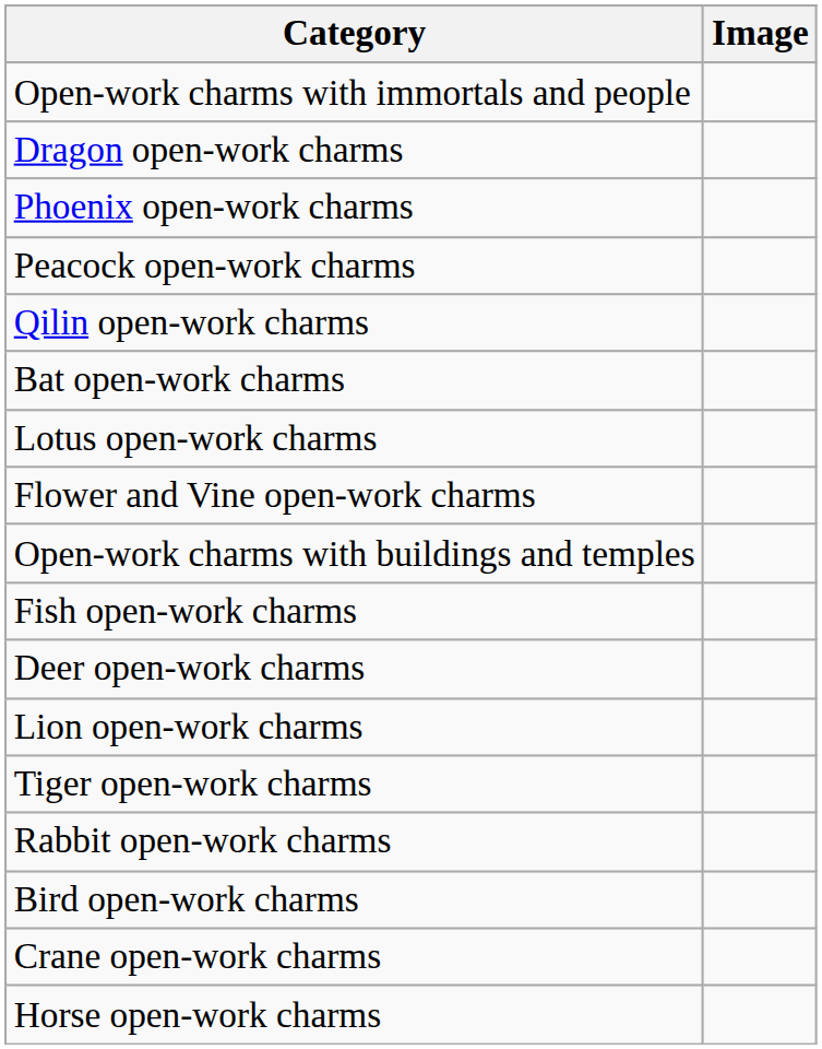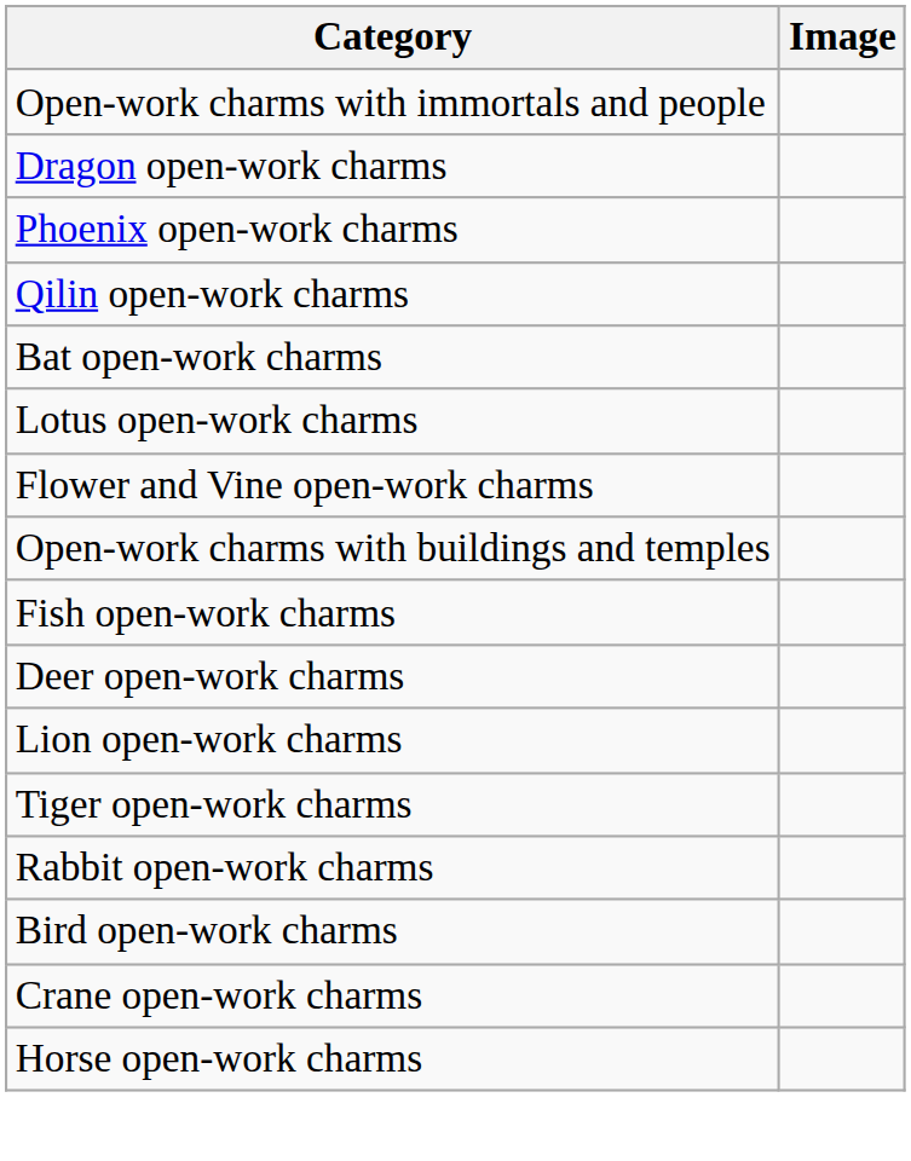- row: Peacock open-work charms
